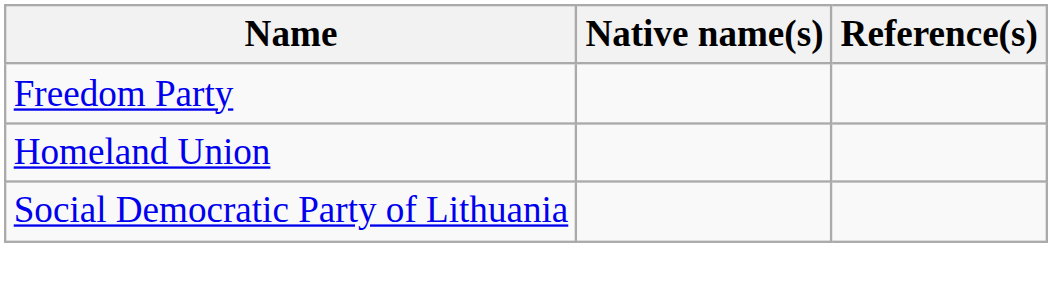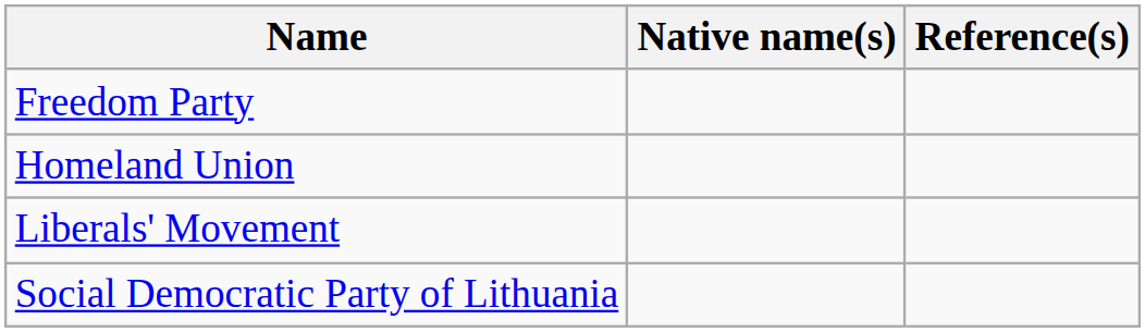+ row: Liberals' Movement
